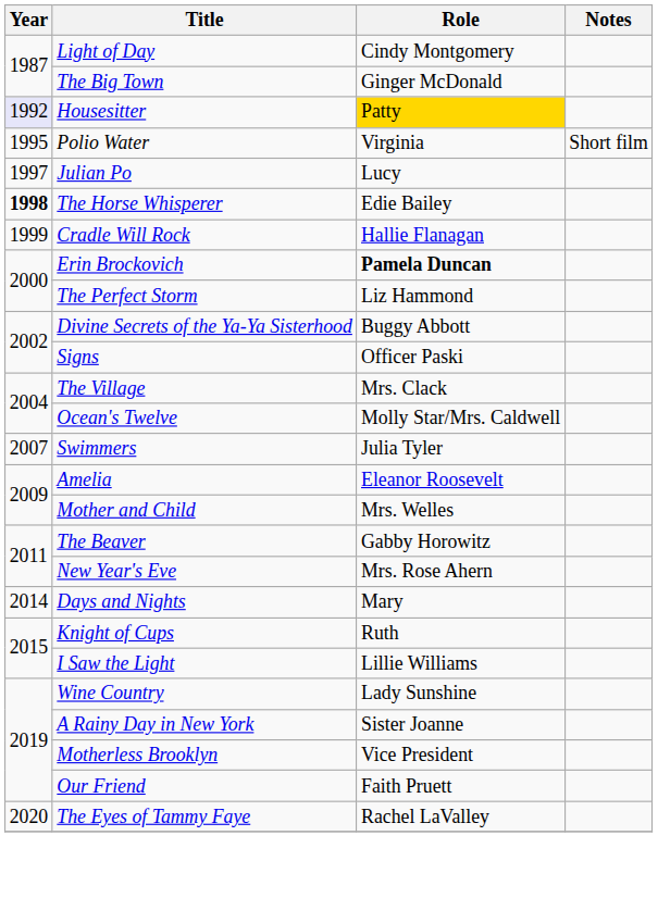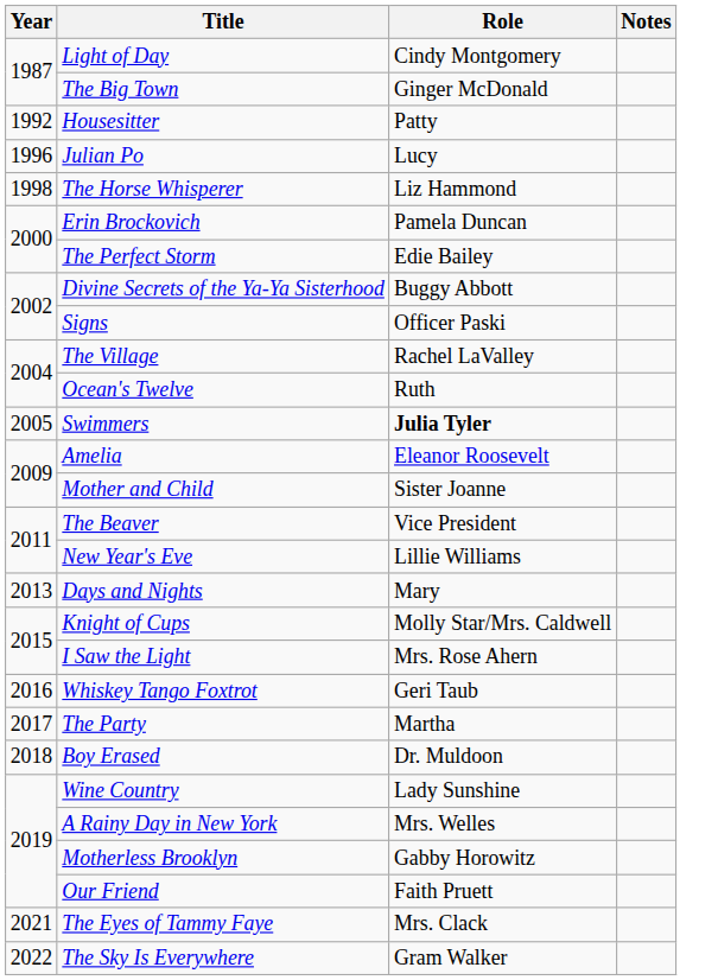Housesitter | Year: lavender background -> no background
Housesitter | Role: gold background -> no background
- row: 1995 | Polio Water | Virginia | Short film
Julian Po | Year: 1997 -> 1996
The Horse Whisperer | Year: bold -> normal
The Horse Whisperer | Role: Edie Bailey -> Liz Hammond
- row: 1999 | Cradle Will Rock | Hallie Flanagan
Erin Brockovich | Role: bold -> normal
The Perfect Storm | Role: Liz Hammond -> Edie Bailey
The Village | Role: Mrs. Clack -> Rachel LaValley
Ocean's Twelve | Role: Molly Star/Mrs. Caldwell -> Ruth
Swimmers | Year: 2007 -> 2005
Swimmers | Role: normal -> bold
Mother and Child | Role: Mrs. Welles -> Sister Joanne
The Beaver | Role: Gabby Horowitz -> Vice President
New Year's Eve | Role: Mrs. Rose Ahern -> Lillie Williams
Days and Nights | Year: 2014 -> 2013
Knight of Cups | Role: Ruth -> Molly Star/Mrs. Caldwell
I Saw the Light | Role: Lillie Williams -> Mrs. Rose Ahern
+ row: 2016 | Whiskey Tango Foxtrot | Geri Taub
+ row: 2017 | The Party | Martha
+ row: 2018 | Boy Erased | Dr. Muldoon
A Rainy Day in New York | Role: Sister Joanne -> Mrs. Welles
Motherless Brooklyn | Role: Vice President -> Gabby Horowitz
The Eyes of Tammy Faye | Year: 2020 -> 2021
The Eyes of Tammy Faye | Role: Rachel LaValley -> Mrs. Clack
+ row: 2022 | The Sky Is Everywhere | Gram Walker
